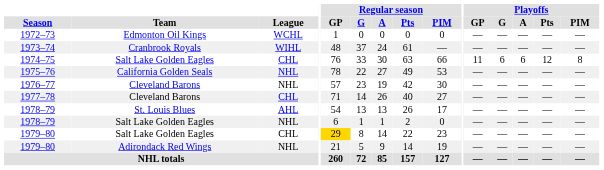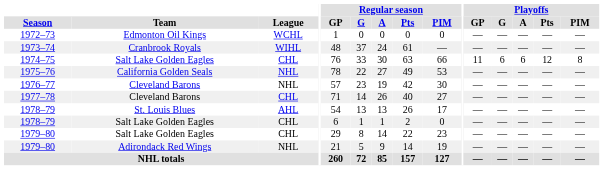1978–79 / Salt Lake Golden Eagles | League: NHL -> CHL
1979–80 / Salt Lake Golden Eagles | Regular season / GP: gold background -> no background
